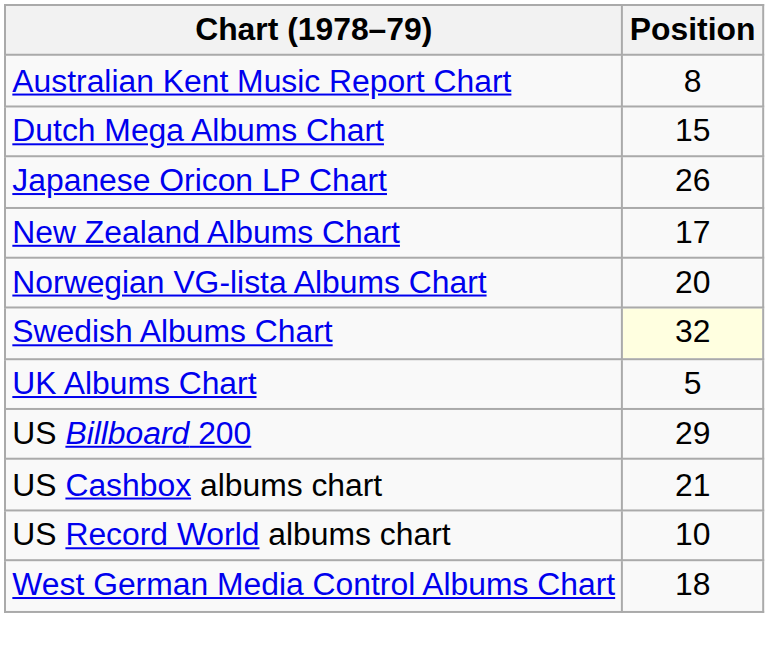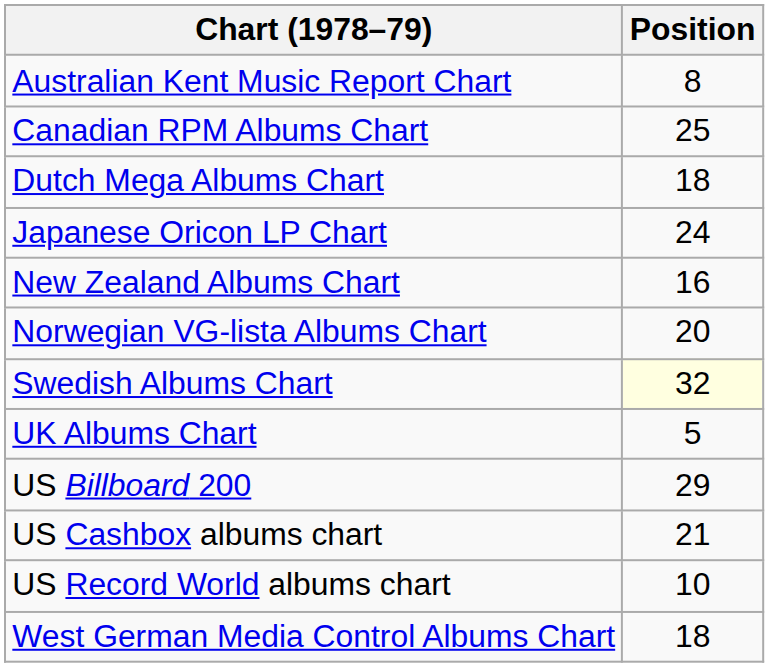+ row: Canadian RPM Albums Chart | 25
Dutch Mega Albums Chart | Position: 15 -> 18
Japanese Oricon LP Chart | Position: 26 -> 24
New Zealand Albums Chart | Position: 17 -> 16
